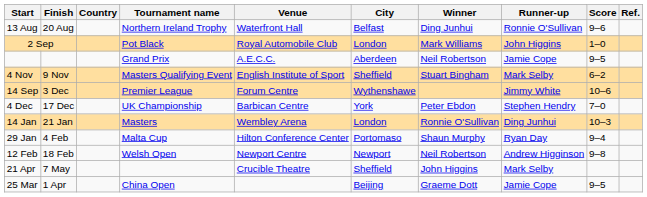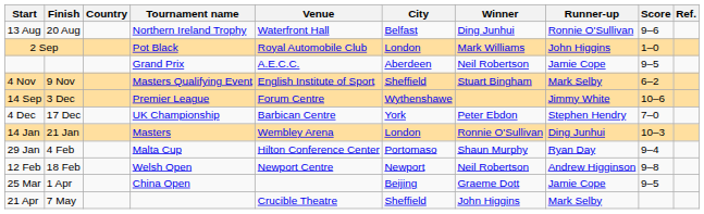rows swapped: 25 Mar <-> 21 Apr
